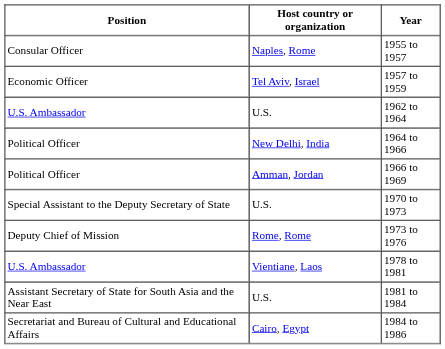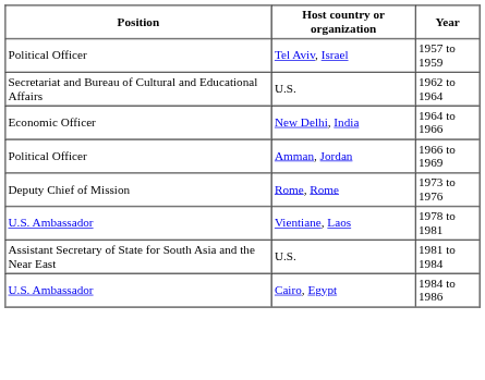- row: Consular Officer | Naples, Rome | 1955 to 1957
1957 to 1959 | Position: Economic Officer -> Political Officer
1962 to 1964 | Position: U.S. Ambassador -> Secretariat and Bureau of Cultural and Educational Affairs
1964 to 1966 | Position: Political Officer -> Economic Officer
- row: Special Assistant to the Deputy Secretary of State | U.S. | 1970 to 1973
1984 to 1986 | Position: Secretariat and Bureau of Cultural and Educational Affairs -> U.S. Ambassador
